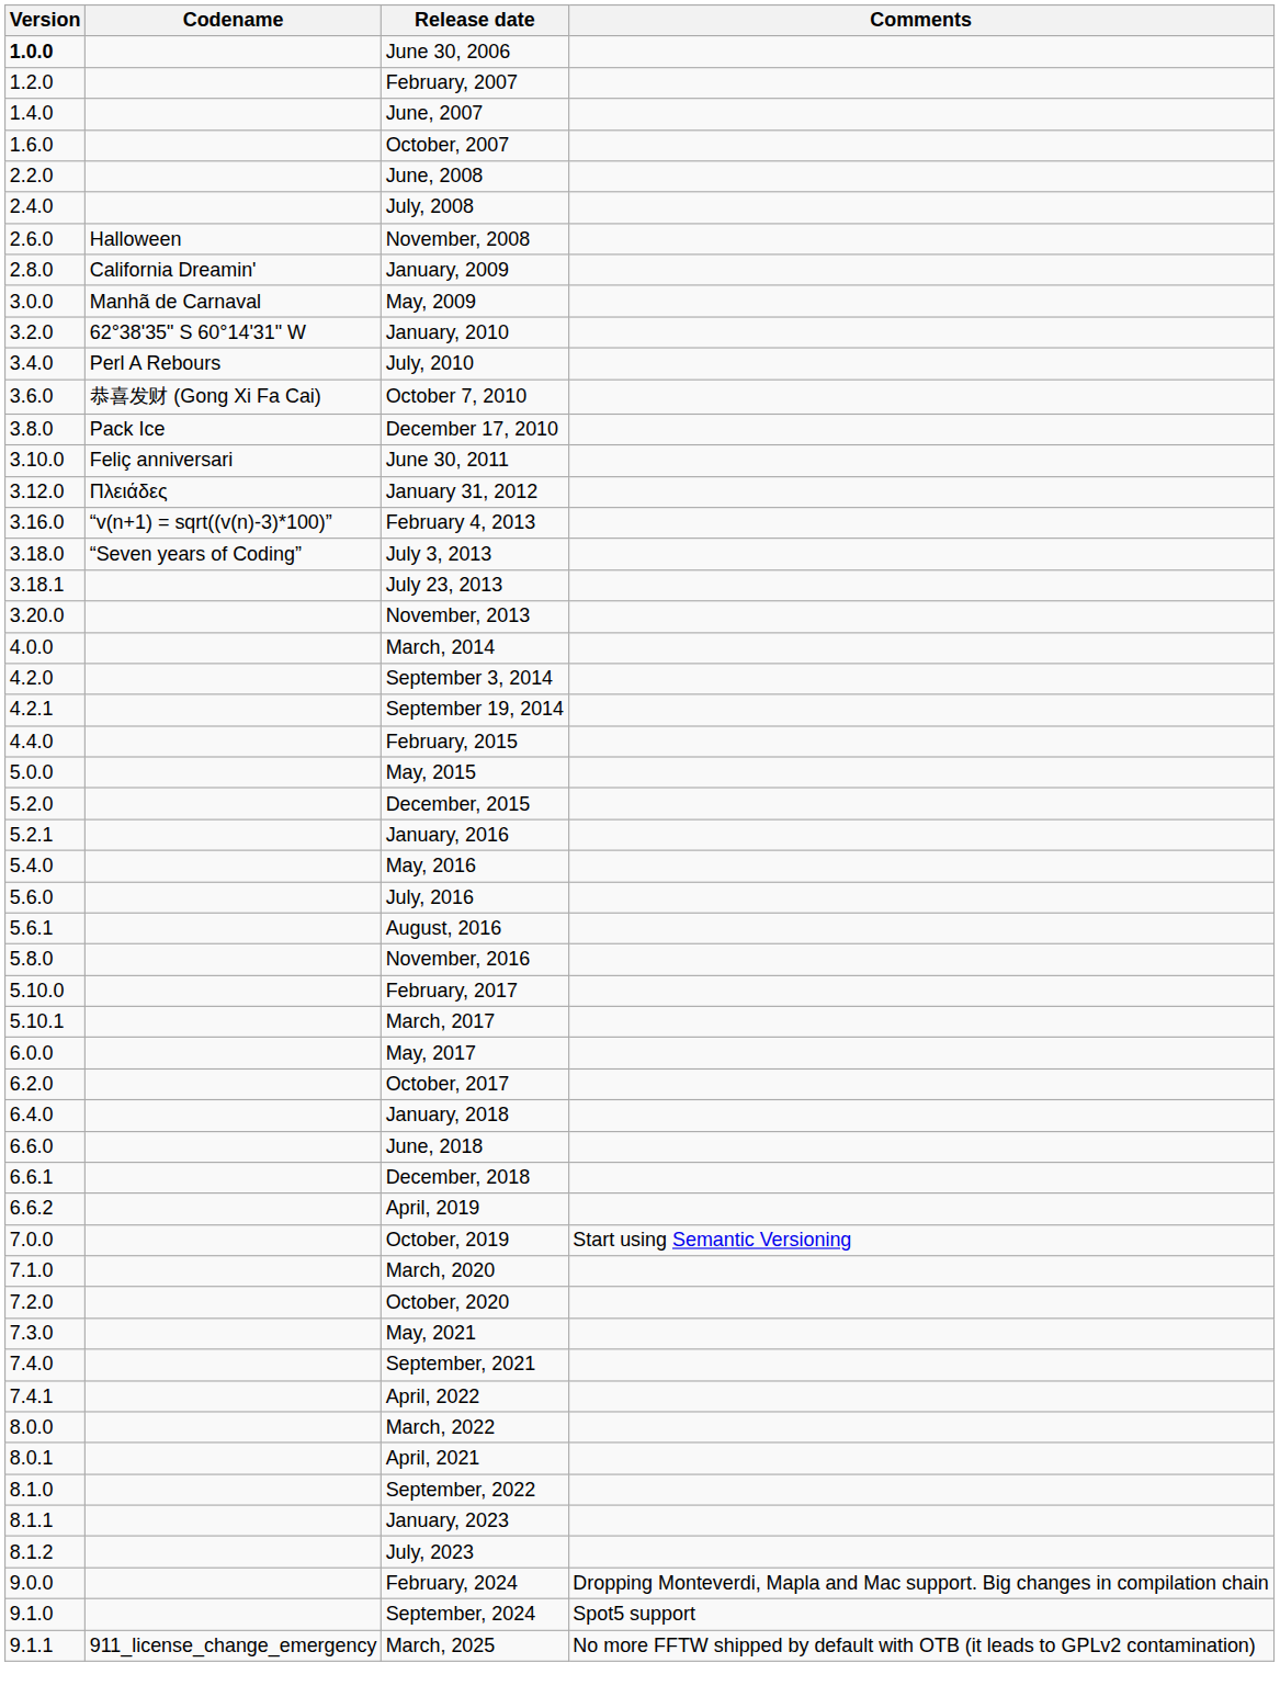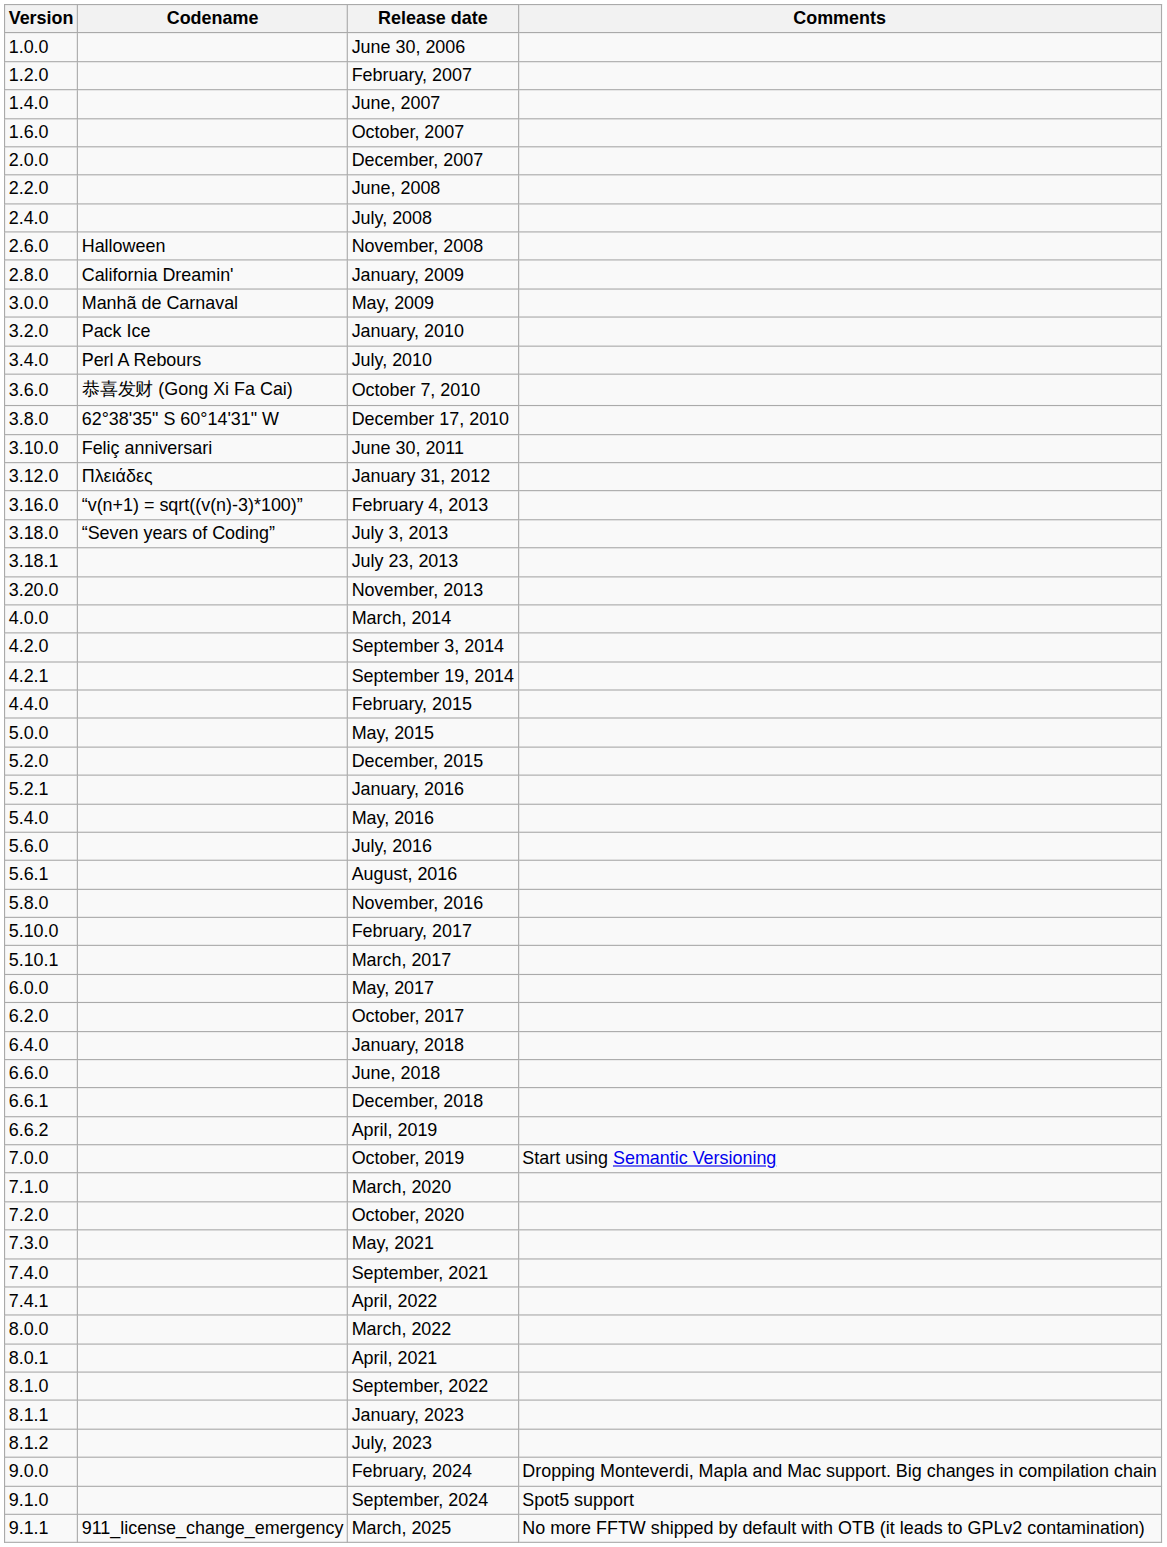June 30, 2006 | Version: bold -> normal
+ row: 2.0.0 | December, 2007
January, 2010 | Codename: 62°38'35" S 60°14'31" W -> Pack Ice
December 17, 2010 | Codename: Pack Ice -> 62°38'35" S 60°14'31" W
